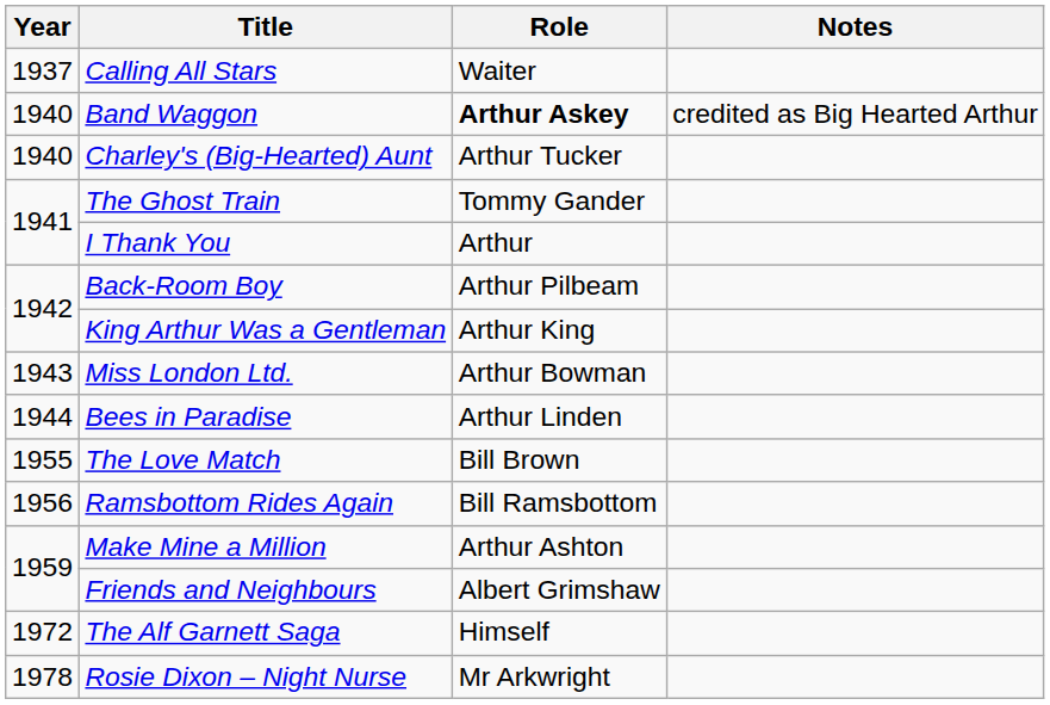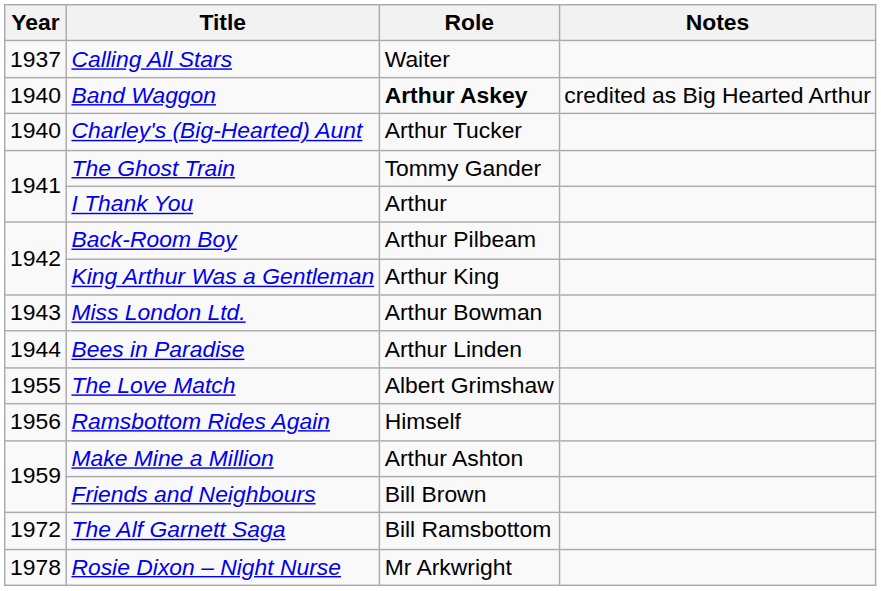The Love Match | Role: Bill Brown -> Albert Grimshaw
Ramsbottom Rides Again | Role: Bill Ramsbottom -> Himself
Friends and Neighbours | Role: Albert Grimshaw -> Bill Brown
The Alf Garnett Saga | Role: Himself -> Bill Ramsbottom
